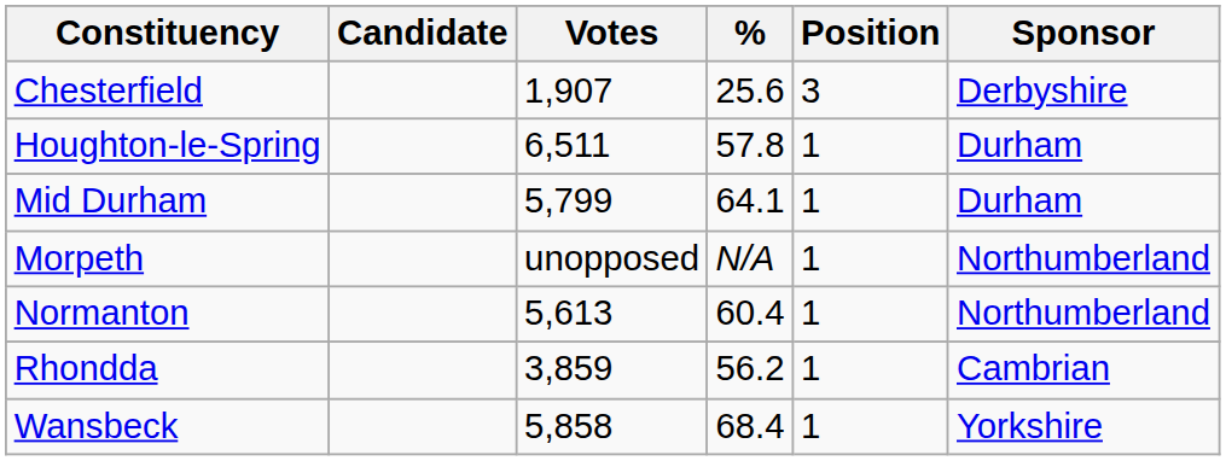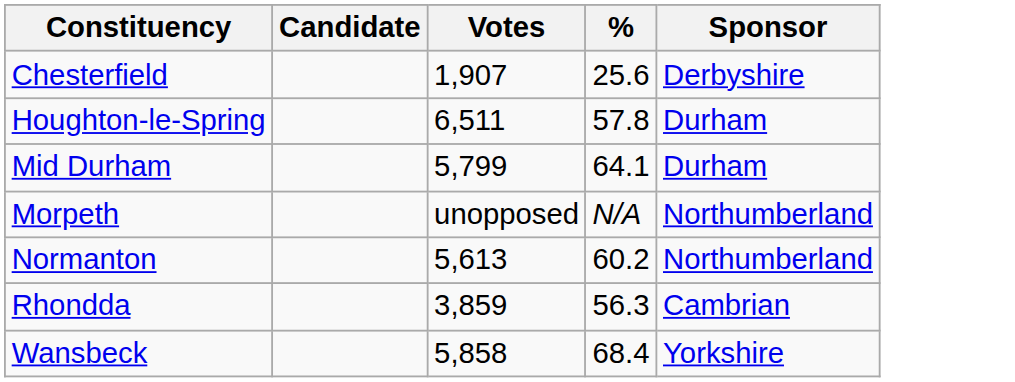- column: Position | 3 | 1 | 1 | 1 | 1 | 1 | 1
Normanton | %: 60.4 -> 60.2
Rhondda | %: 56.2 -> 56.3
